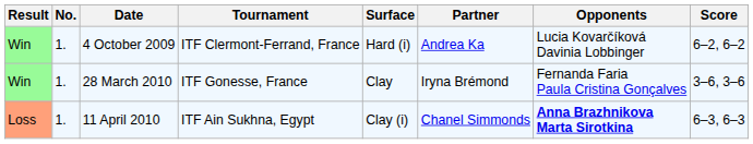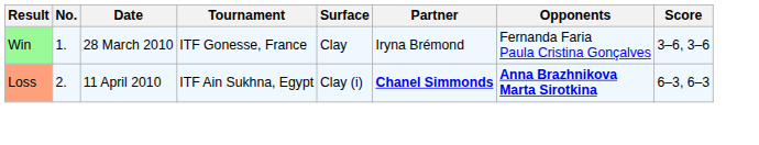- row: Win | 1. | 4 October 2009 | ITF Clermont-Ferrand, France | Hard (i) | Andrea Ka | Lucia Kovarčíková Davinia Lobbinger | 6–2, 6–2
11 April 2010 | No.: 1. -> 2.
11 April 2010 | Partner: normal -> bold
